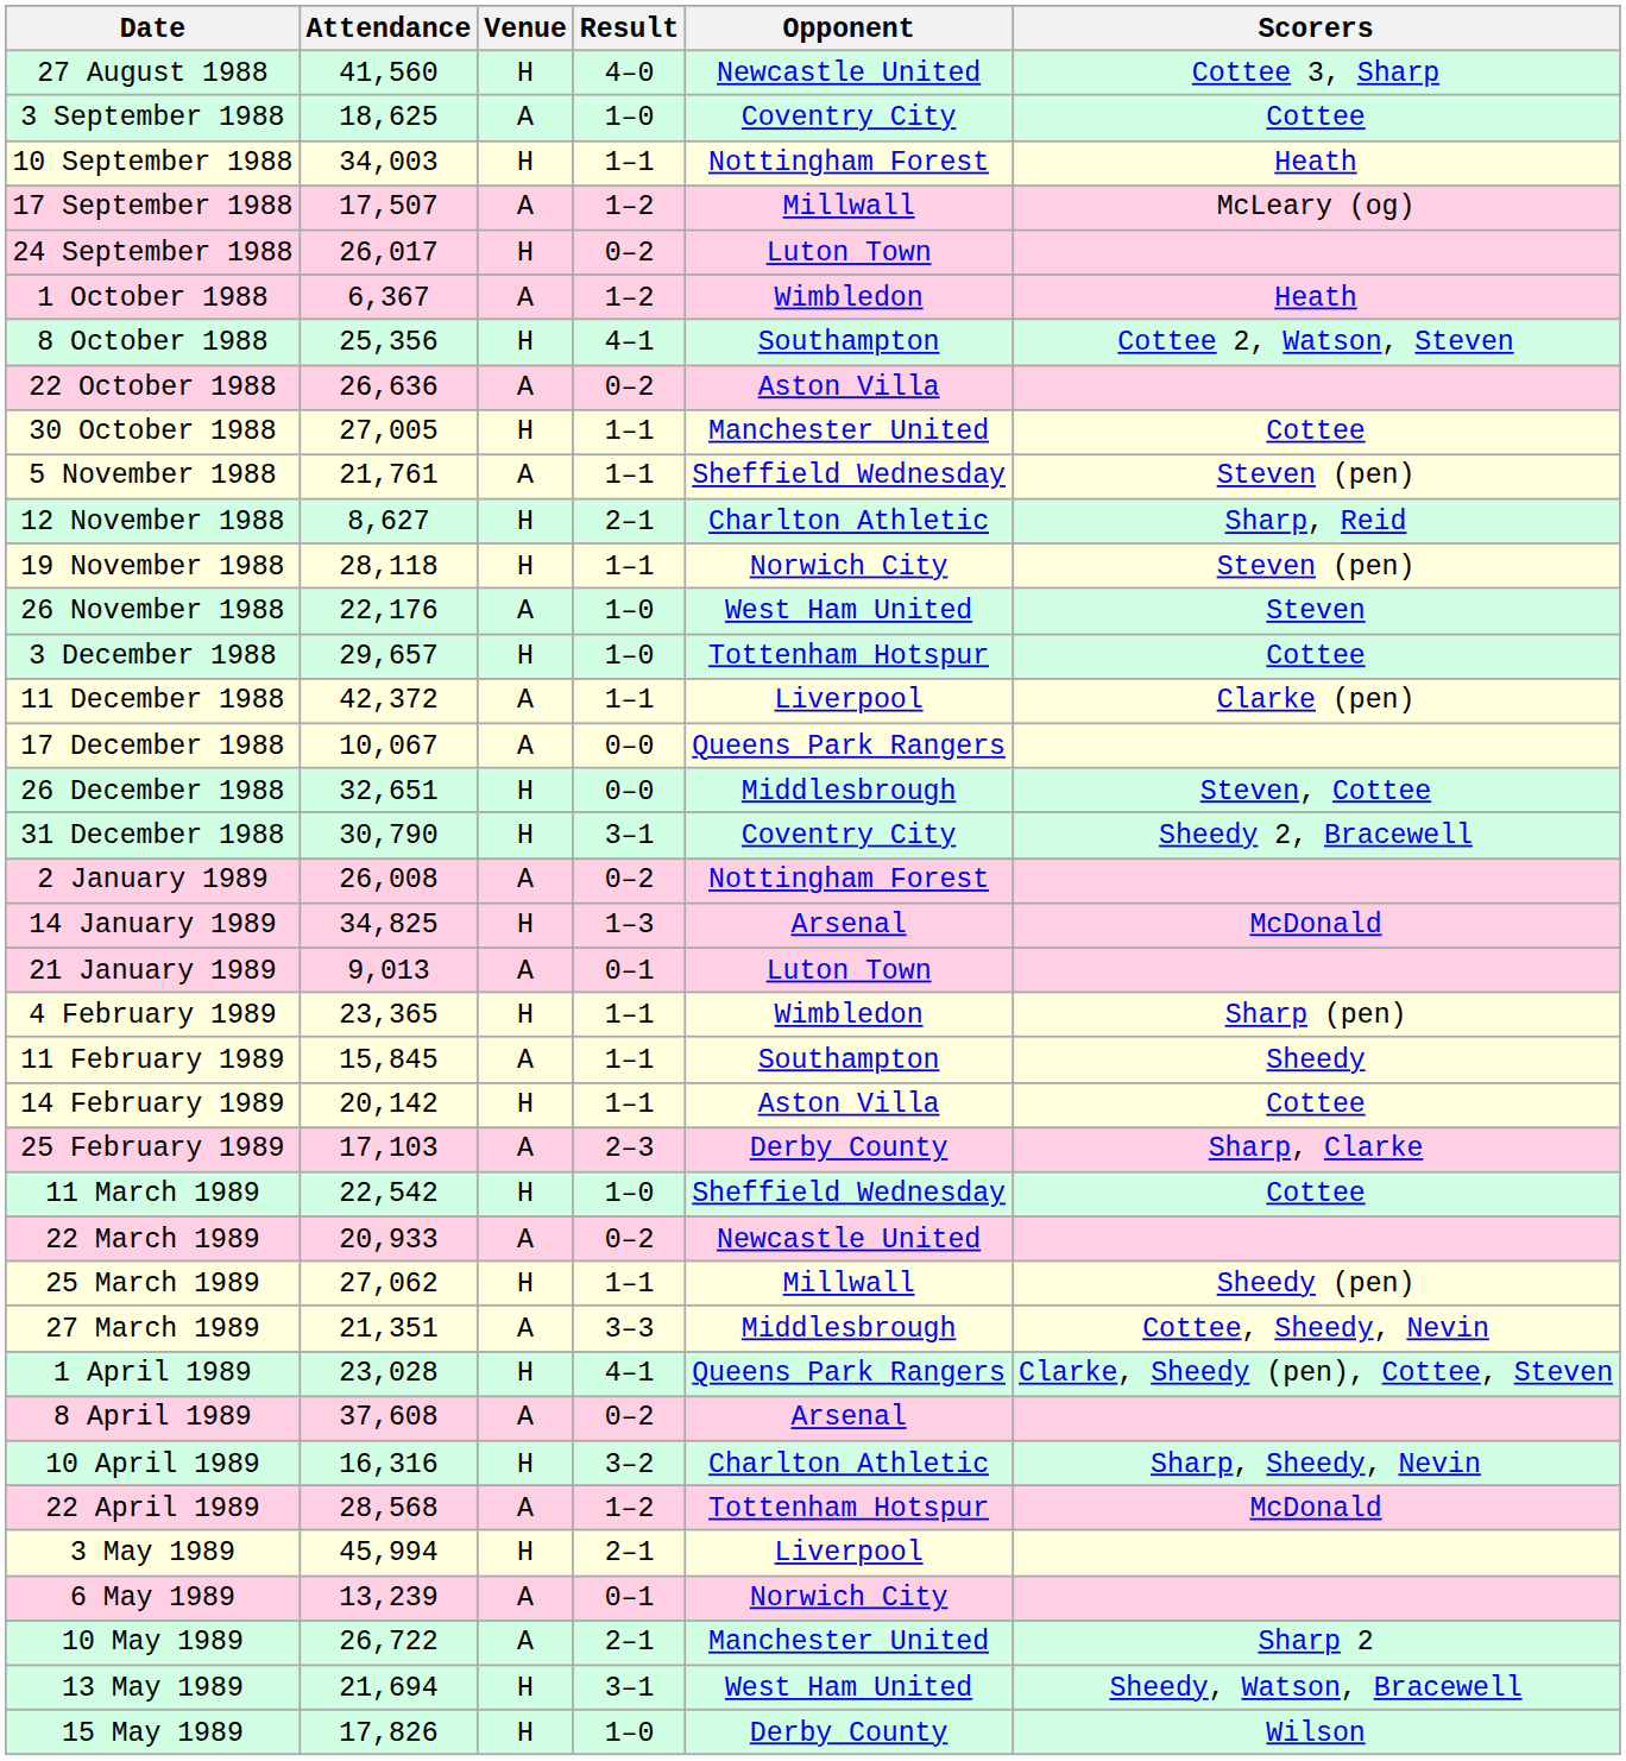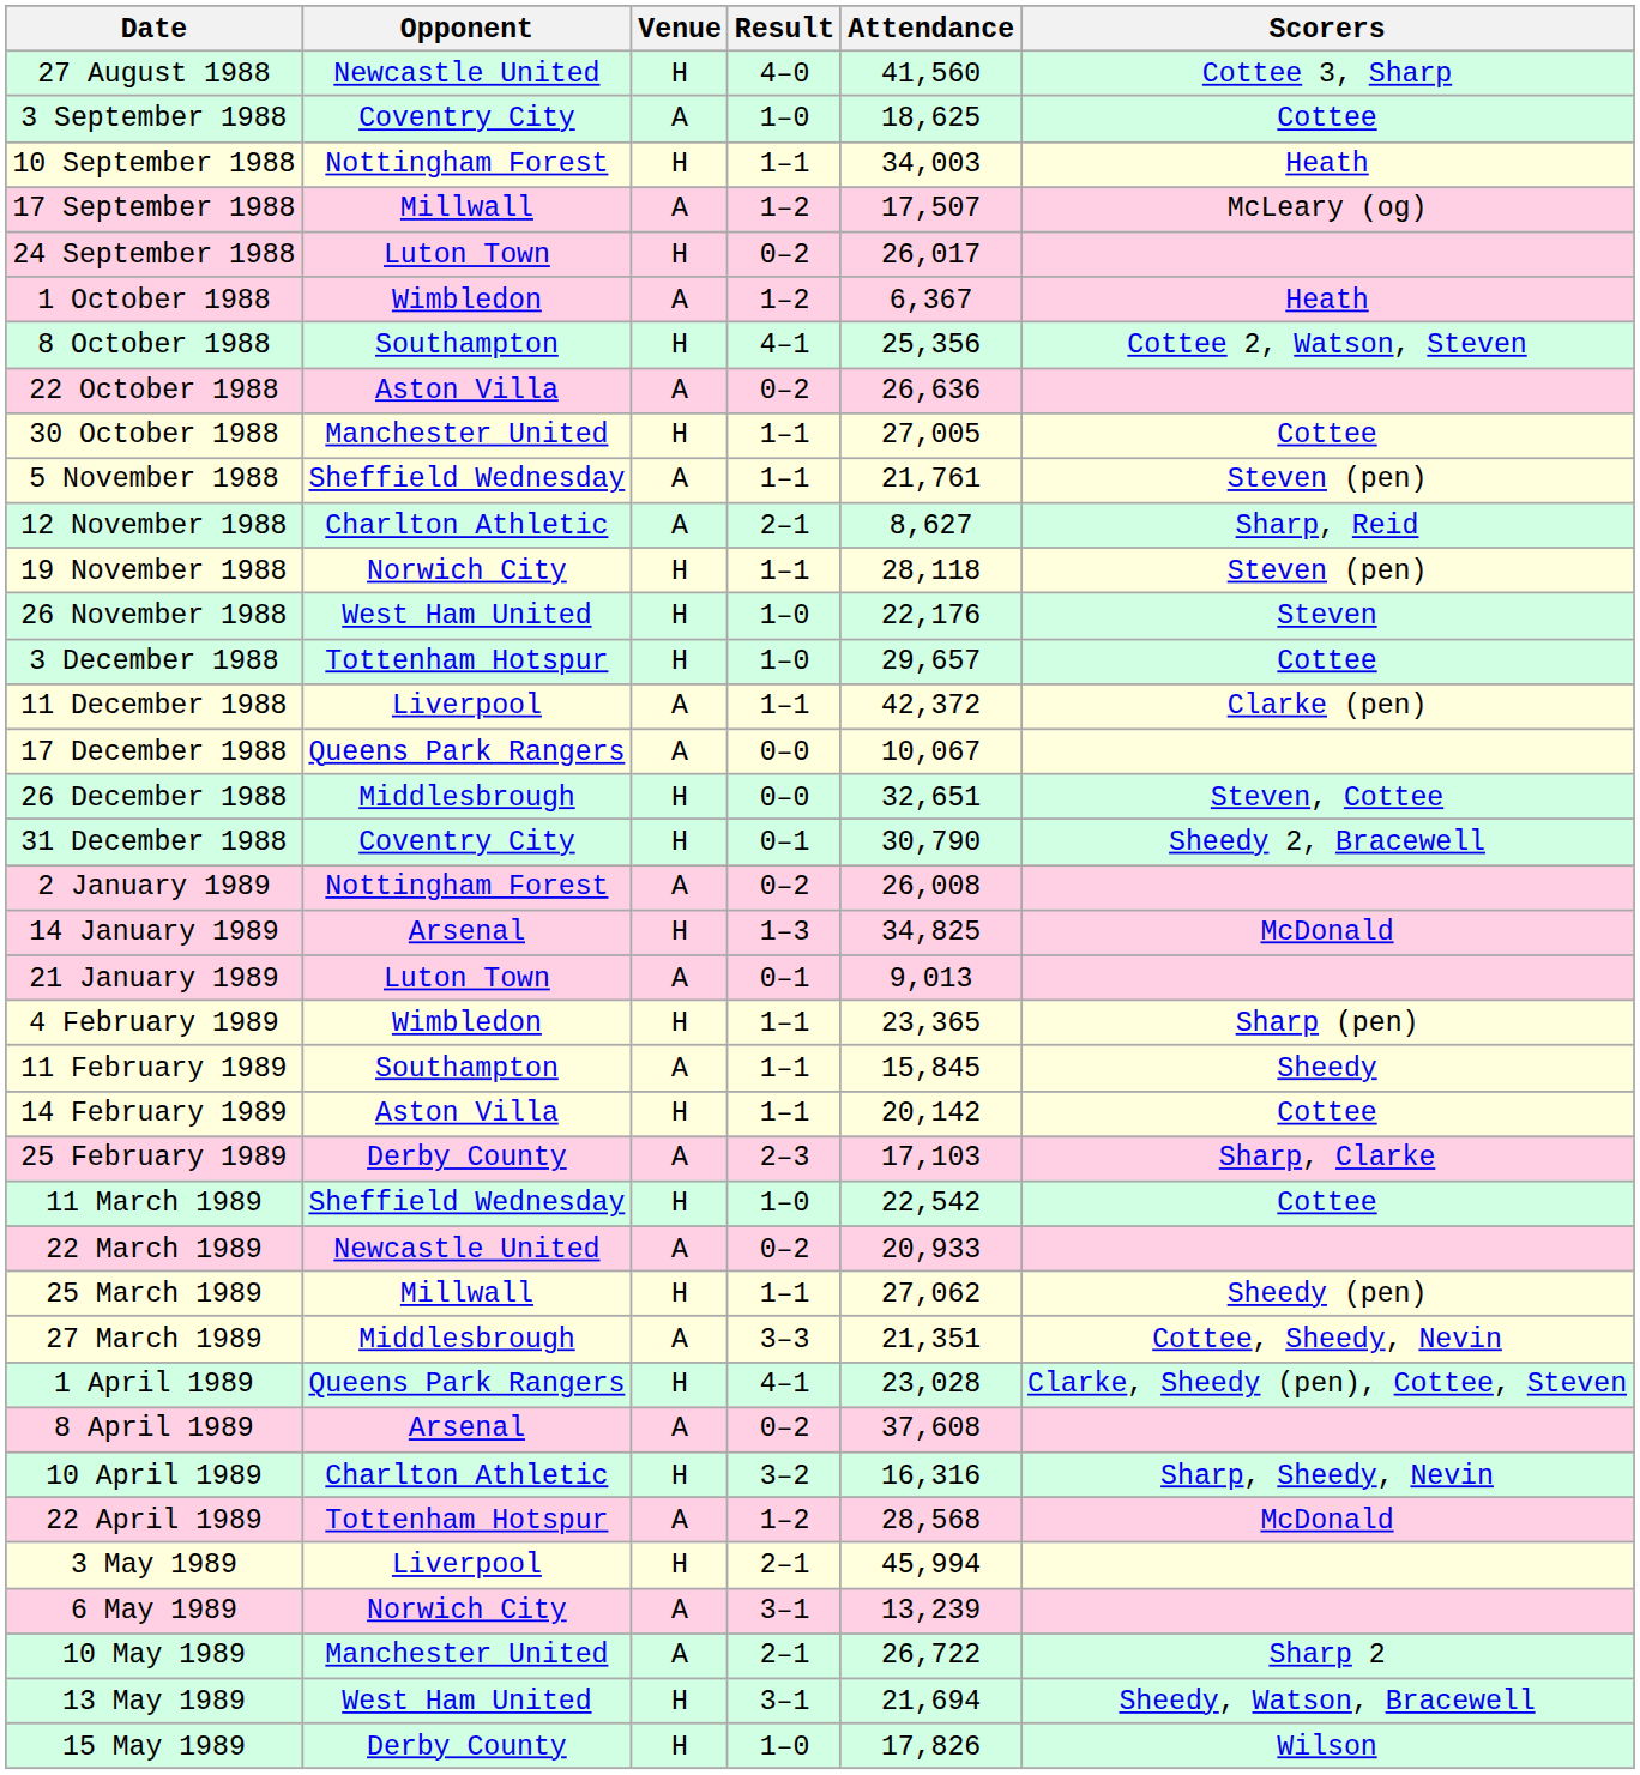columns swapped: Opponent <-> Attendance
12 November 1988 | Venue: H -> A
26 November 1988 | Venue: A -> H
31 December 1988 | Result: 3–1 -> 0–1
6 May 1989 | Result: 0–1 -> 3–1
